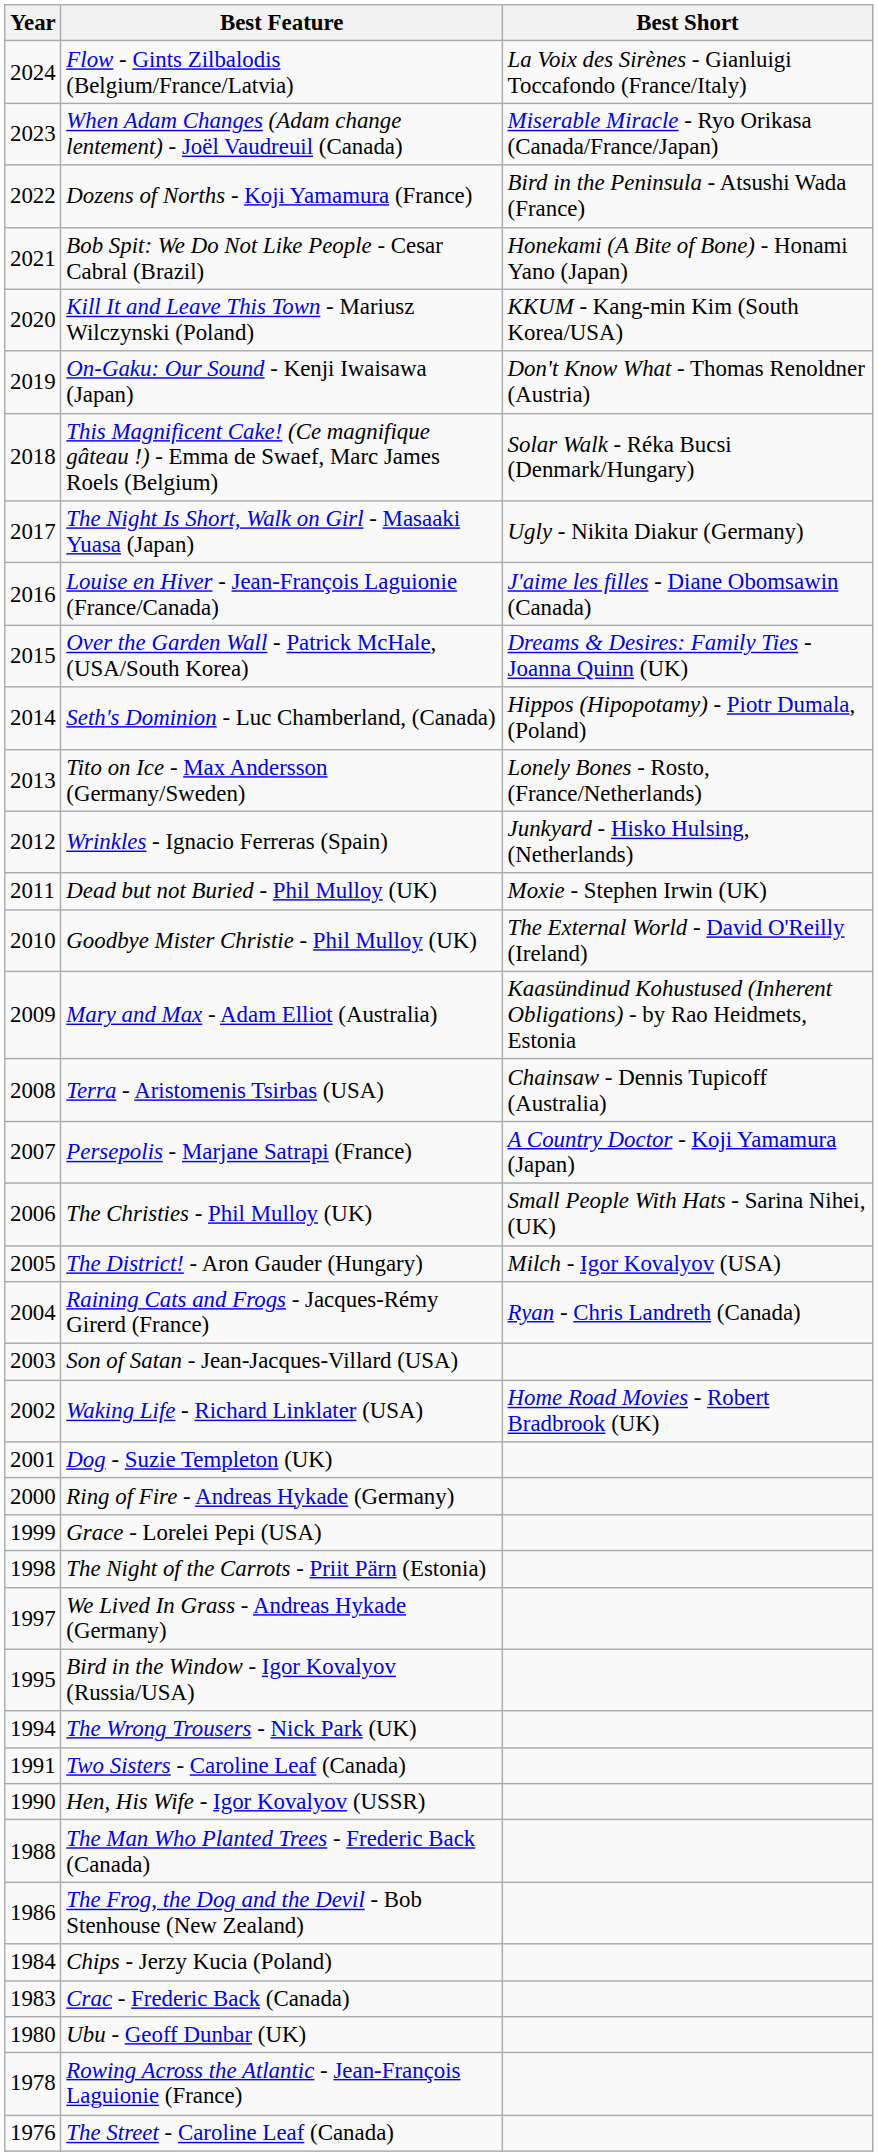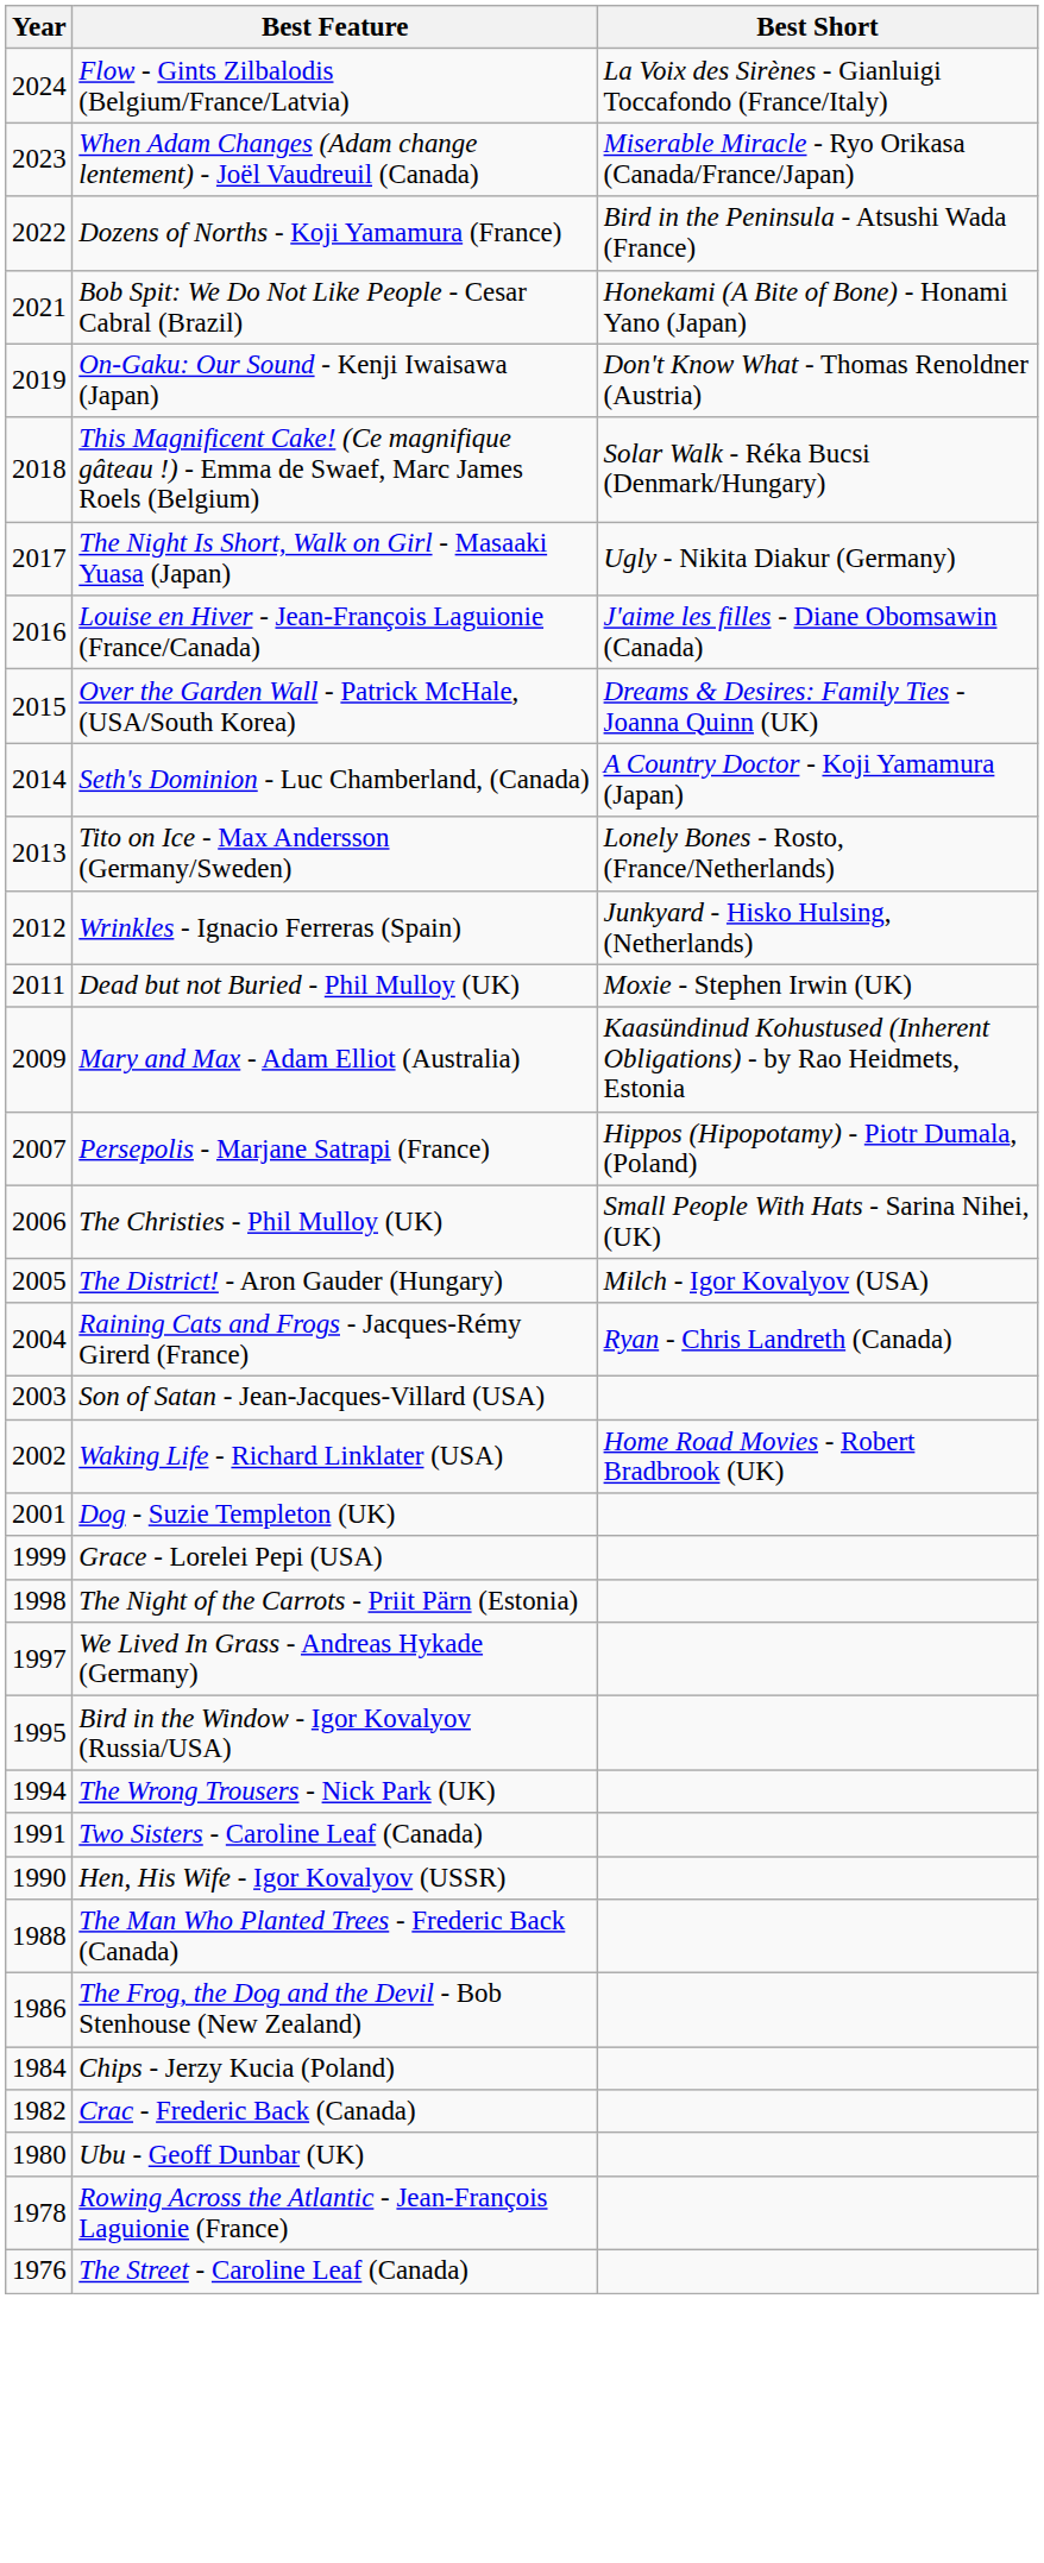- row: 2020 | Kill It and Leave This Town - Mariusz Wilczynski (Poland) | KKUM - Kang-min Kim (South Korea/USA)
Seth's Dominion - Luc Chamberland, (Canada) | Best Short: Hippos (Hipopotamy) - Piotr Dumala, (Poland) -> A Country Doctor - Koji Yamamura (Japan)
- row: 2010 | Goodbye Mister Christie - Phil Mulloy (UK) | The External World - David O'Reilly (Ireland)
- row: 2008 | Terra - Aristomenis Tsirbas (USA) | Chainsaw - Dennis Tupicoff (Australia)
Persepolis - Marjane Satrapi (France) | Best Short: A Country Doctor - Koji Yamamura (Japan) -> Hippos (Hipopotamy) - Piotr Dumala, (Poland)
- row: 2000 | Ring of Fire - Andreas Hykade (Germany)
Crac - Frederic Back (Canada) | Year: 1983 -> 1982
